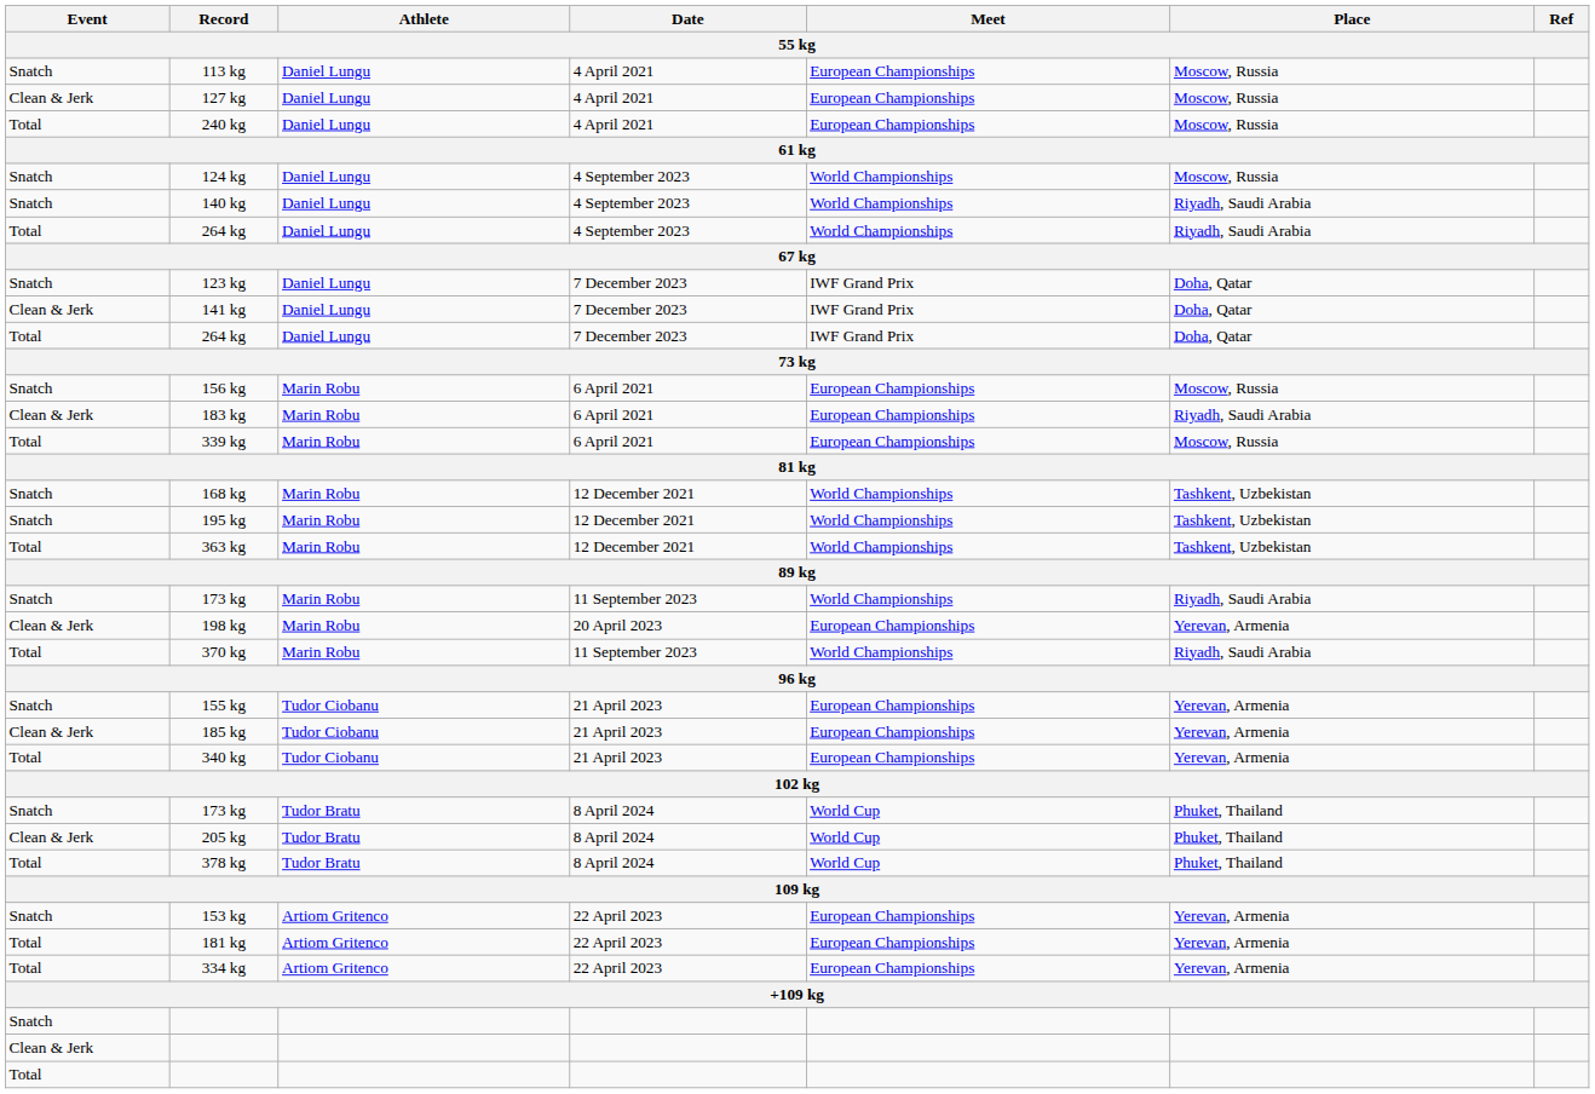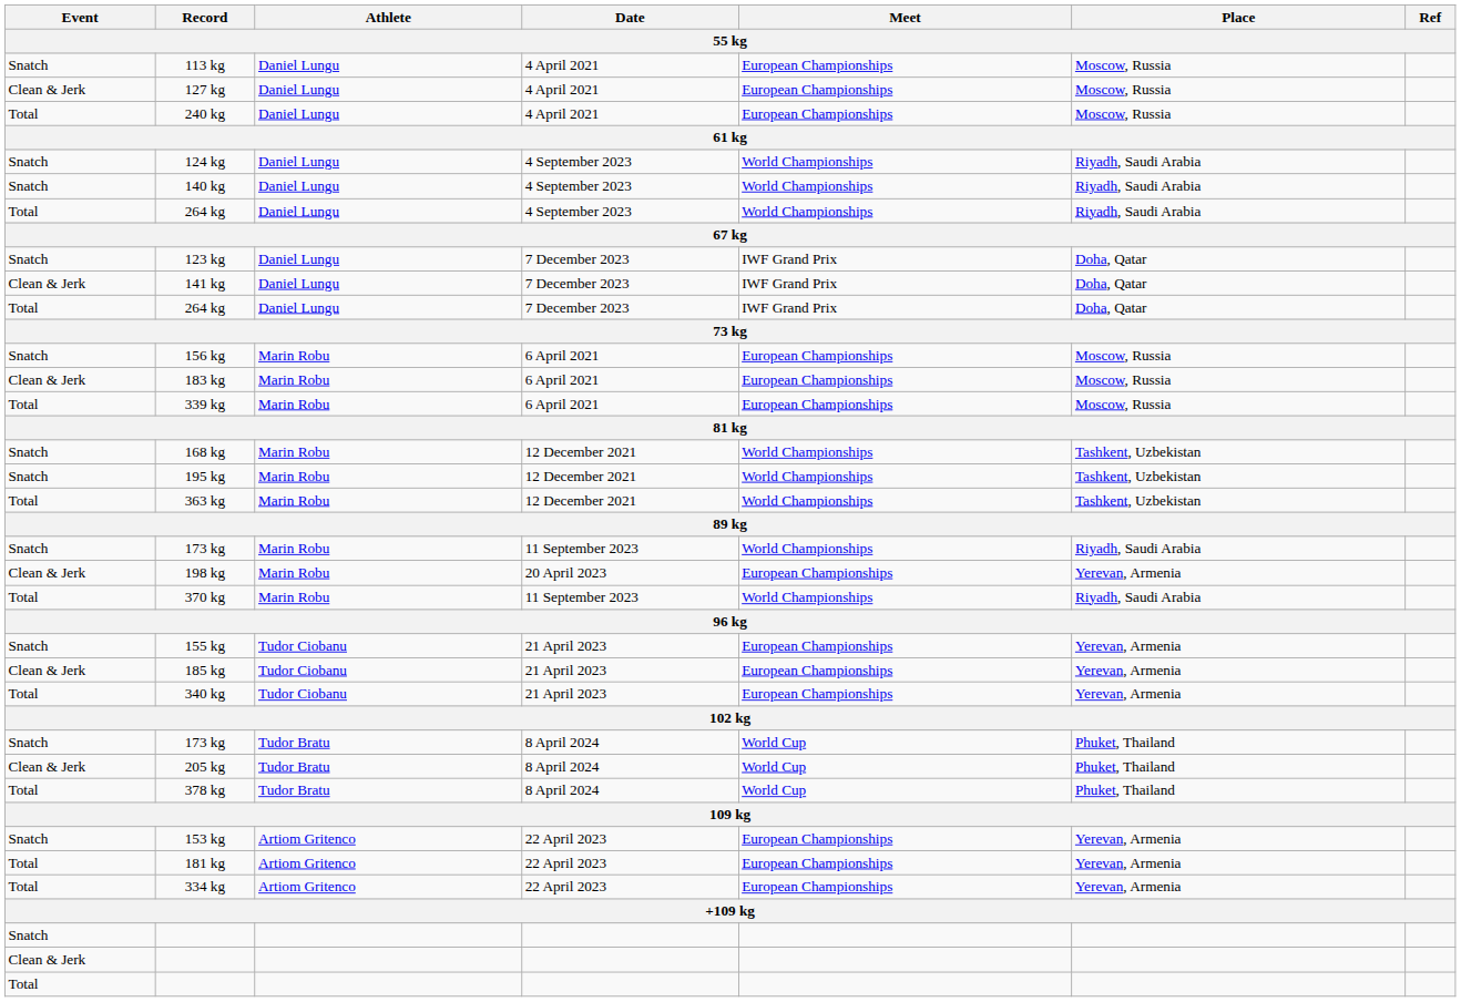124 kg | Place: Moscow, Russia -> Riyadh, Saudi Arabia
183 kg | Place: Riyadh, Saudi Arabia -> Moscow, Russia
